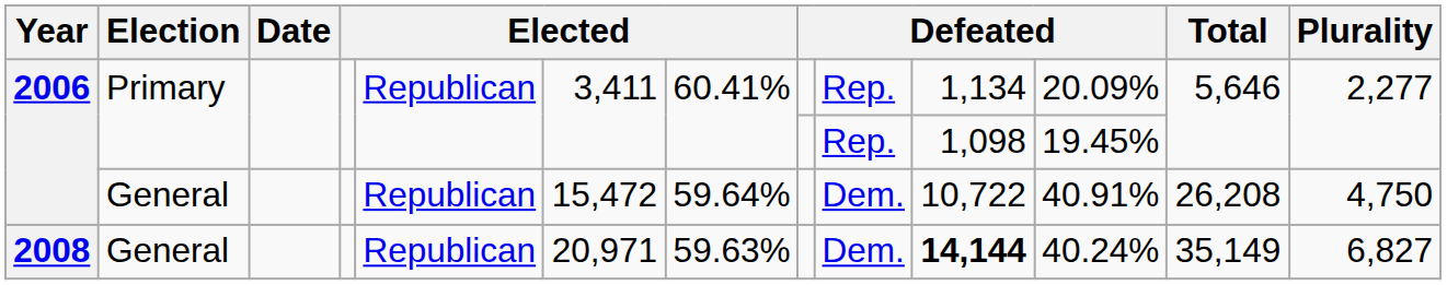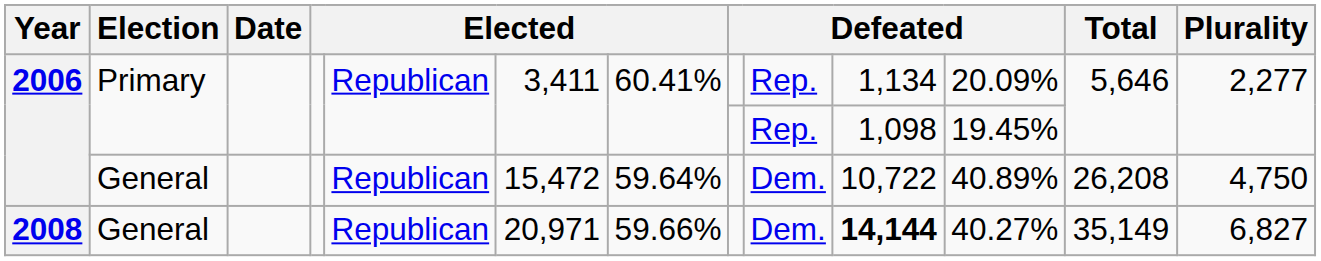2006 / General | column 11: 40.91% -> 40.89%
2008 | column 7: 59.63% -> 59.66%
2008 | column 11: 40.24% -> 40.27%
